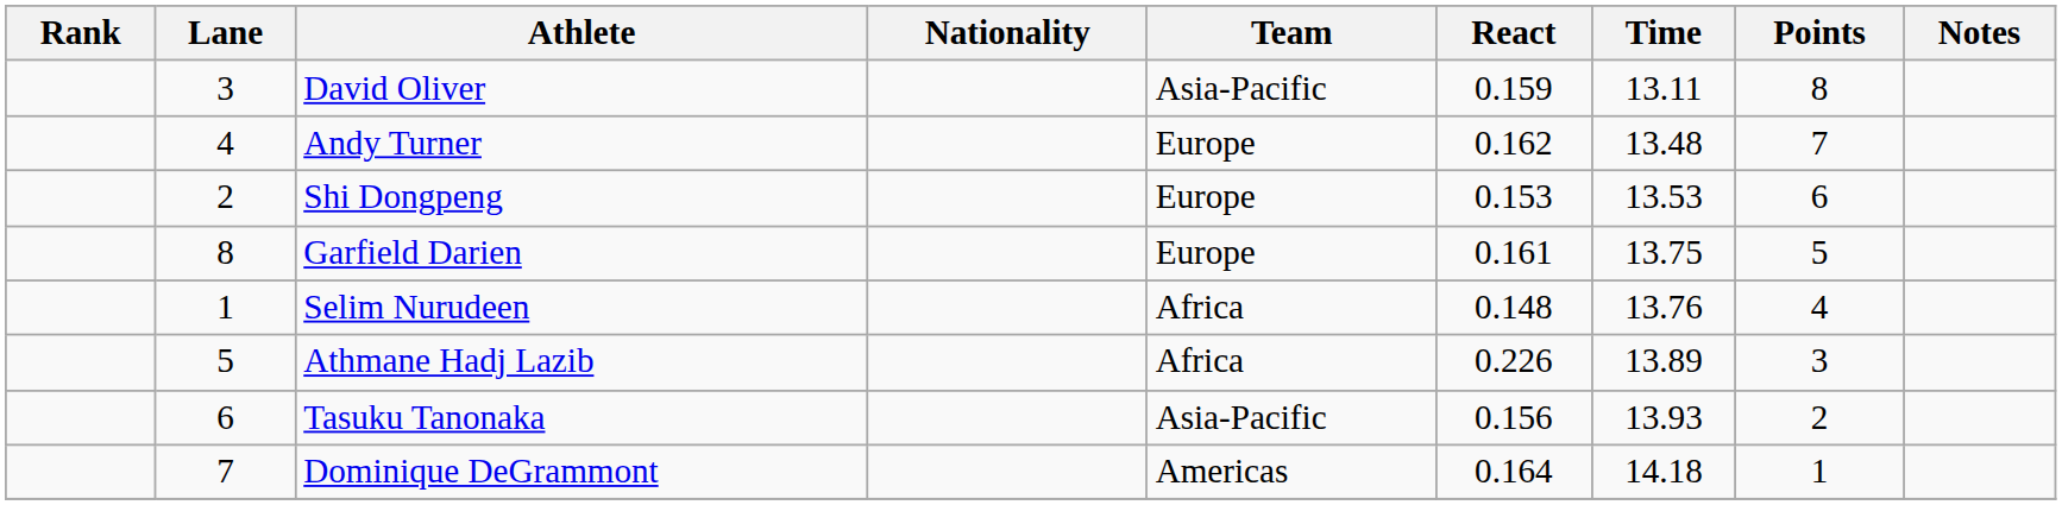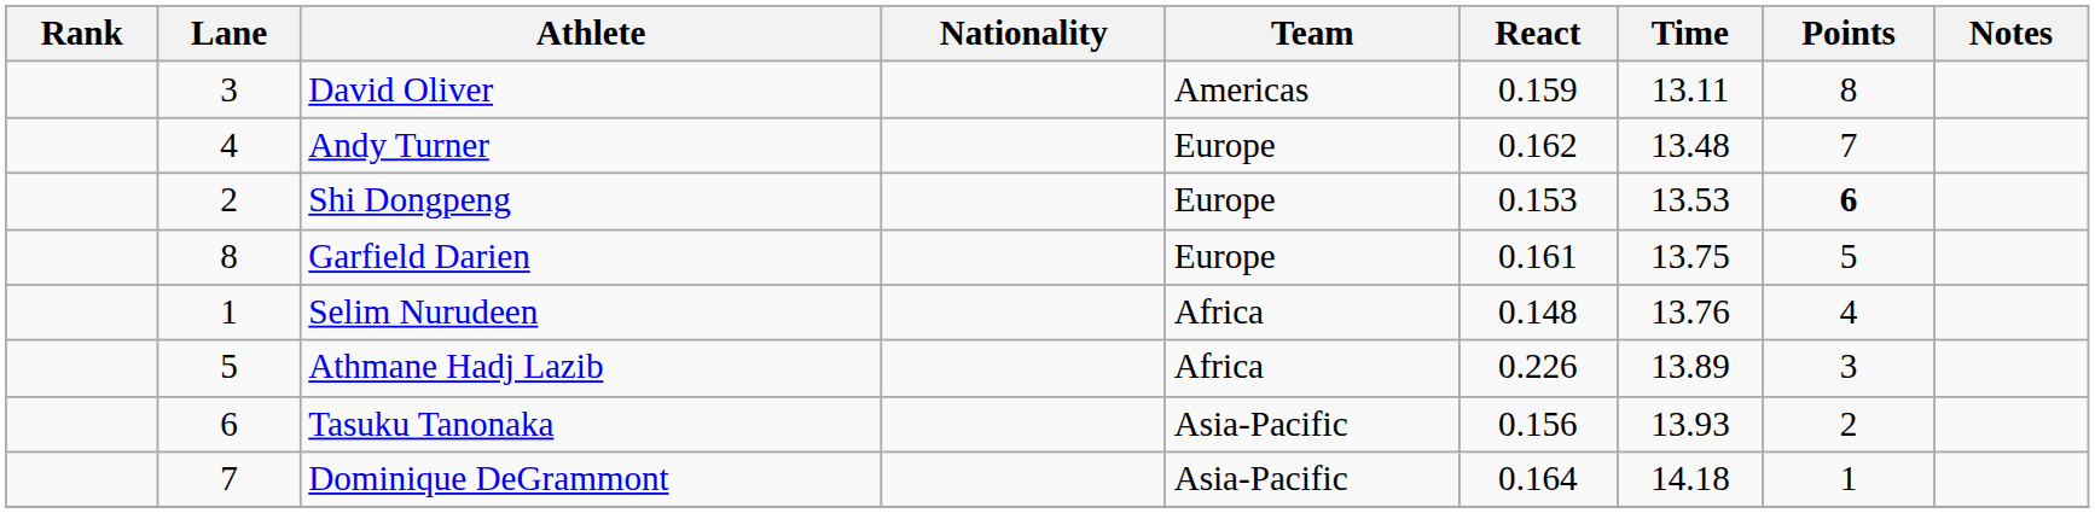David Oliver | Team: Asia-Pacific -> Americas
Shi Dongpeng | Points: normal -> bold
Dominique DeGrammont | Team: Americas -> Asia-Pacific
